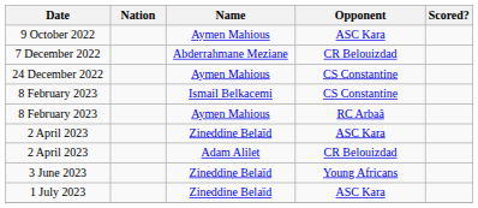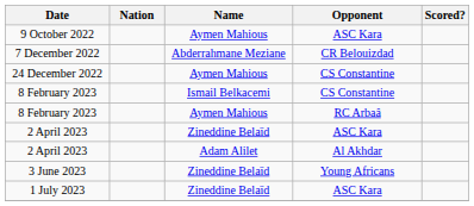2 April 2023 / Adam Alilet | Opponent: CR Belouizdad -> Al Akhdar
